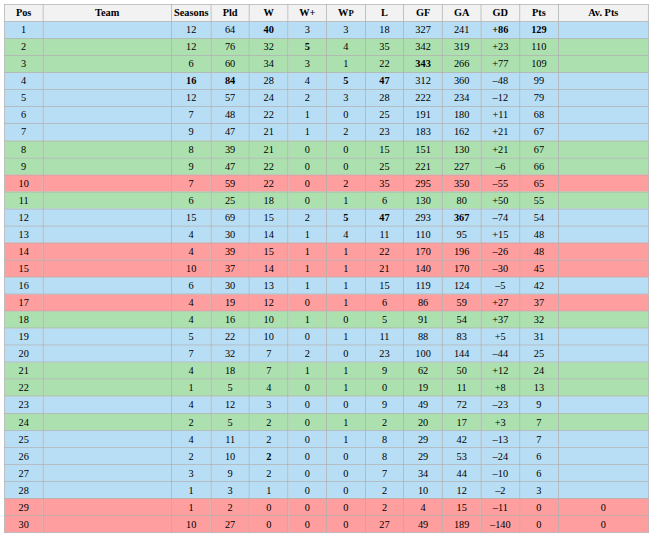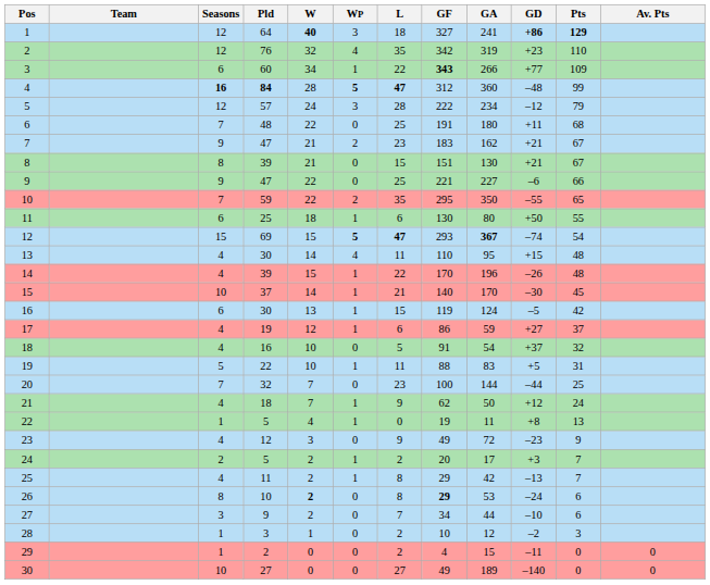- column: W+ | 3 | 5 | 3 | 4 | 2 | 1 | 1 | 0 | 0 | 0 | 0 | 2 | 1 | 1 | 1 | 1 | 0 | 1 | 0 | 2 | 1 | 0 | 0 | 0 | 0 | 0 | 0 | 0 | 0 | 0
26 | Seasons: 2 -> 8
26 | GF: normal -> bold
